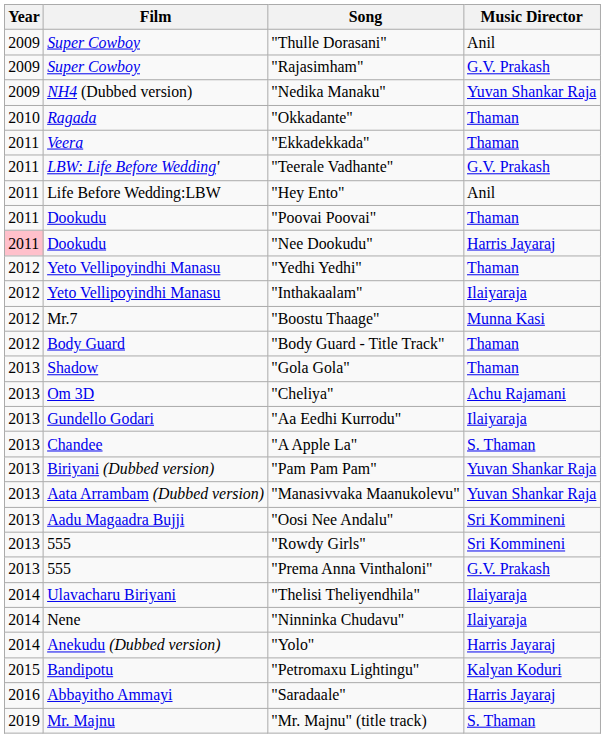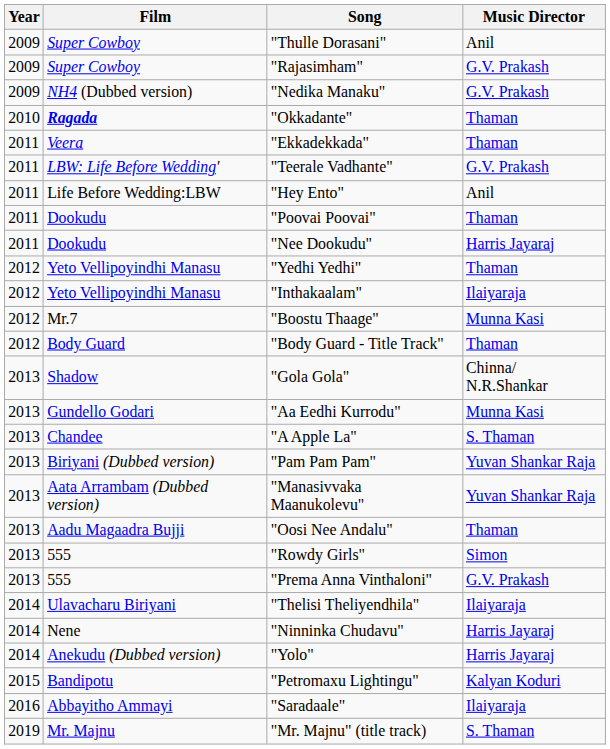"Nedika Manaku" | Music Director: Yuvan Shankar Raja -> G.V. Prakash
"Okkadante" | Film: normal -> bold
"Nee Dookudu" | Year: pink background -> no background
"Gola Gola" | Music Director: Thaman -> Chinna/ N.R.Shankar
- row: 2013 | Om 3D | "Cheliya" | Achu Rajamani
"Aa Eedhi Kurrodu" | Music Director: Ilaiyaraja -> Munna Kasi
"Oosi Nee Andalu" | Music Director: Sri Kommineni -> Thaman
"Rowdy Girls" | Music Director: Sri Kommineni -> Simon
"Ninninka Chudavu" | Music Director: Ilaiyaraja -> Harris Jayaraj
"Saradaale" | Music Director: Harris Jayaraj -> Ilaiyaraja
